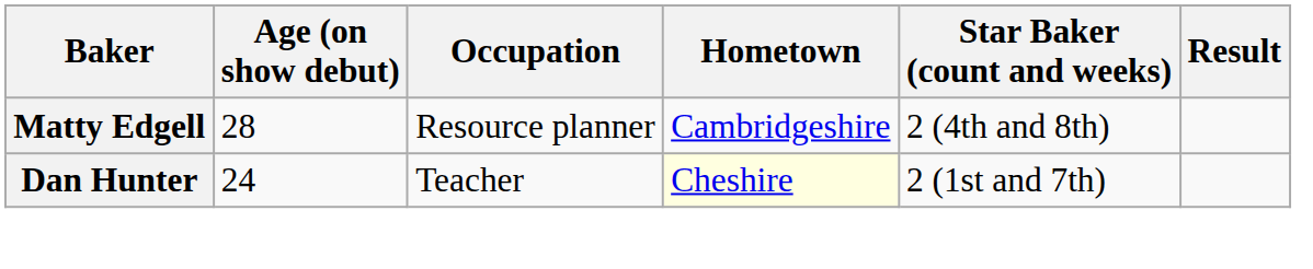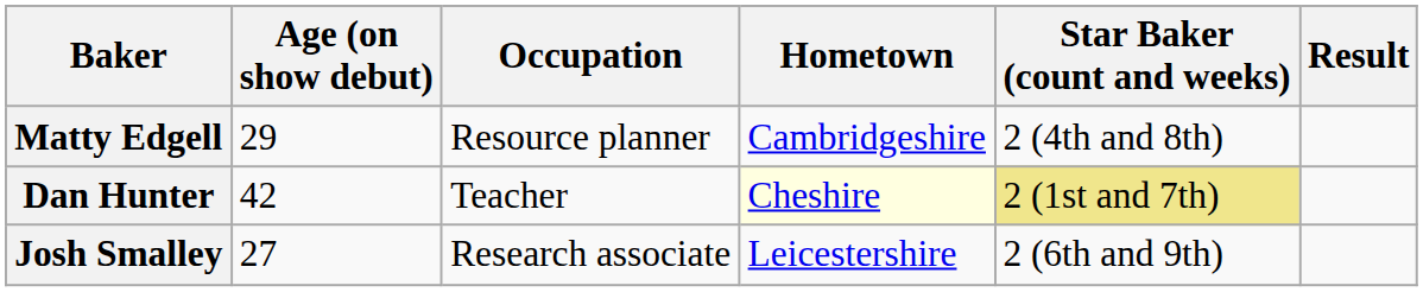Matty Edgell | Age (on show debut): 28 -> 29
Dan Hunter | Age (on show debut): 24 -> 42
Dan Hunter | Star Baker (count and weeks): no background -> khaki background
+ row: Josh Smalley | 27 | Research associate | Leicestershire | 2 (6th and 9th)
